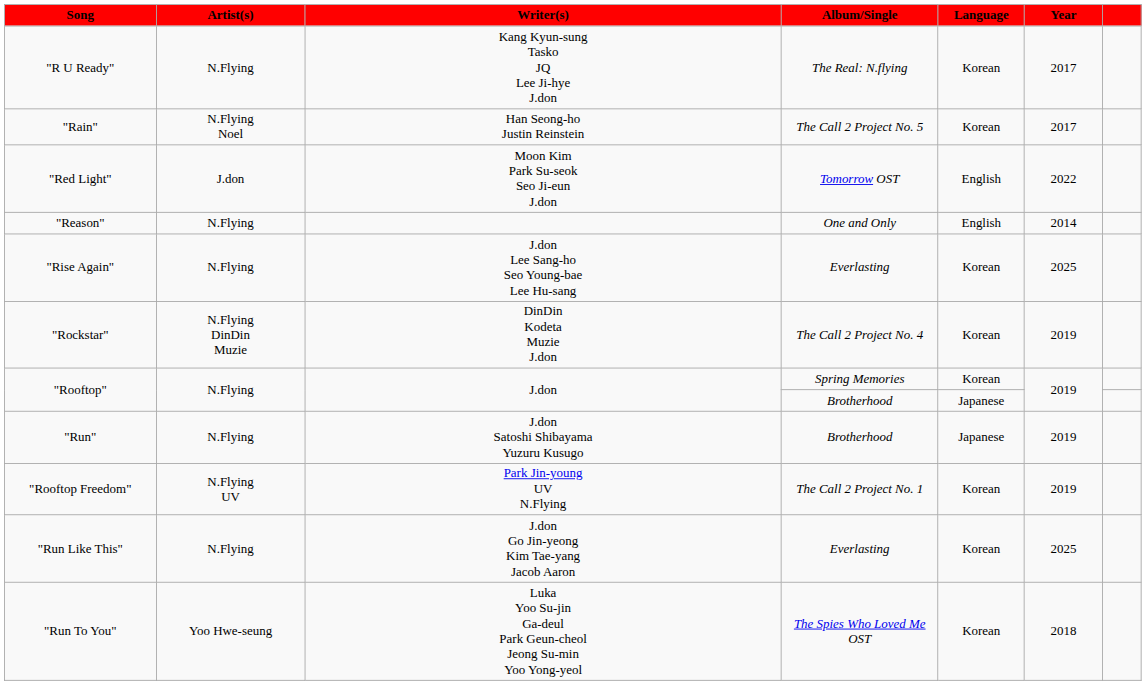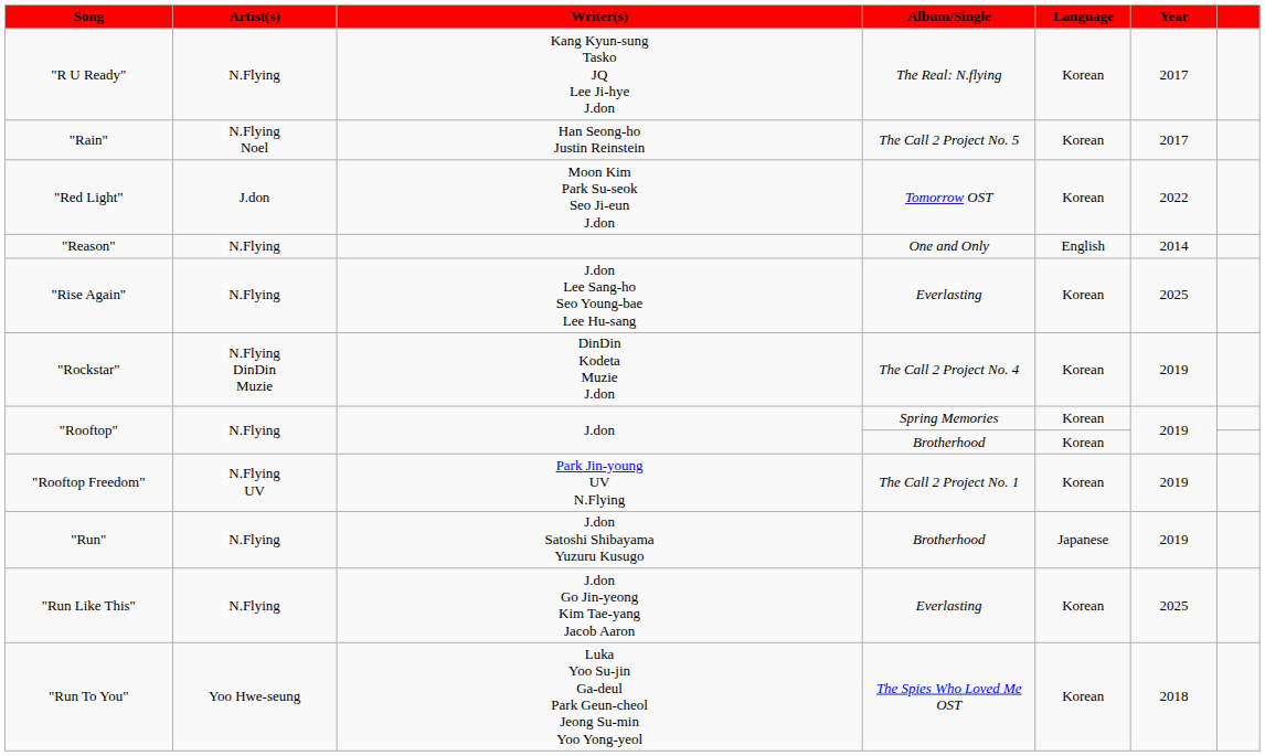"Red Light" | Language: English -> Korean
"Rooftop" / Brotherhood | Language: Japanese -> Korean
rows swapped: "Rooftop Freedom" <-> "Run"
